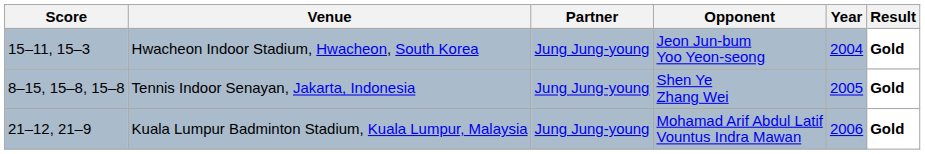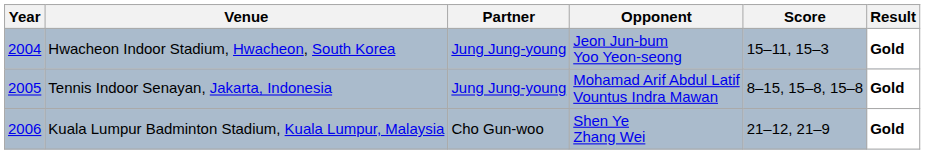columns swapped: Year <-> Score
Tennis Indoor Senayan, Jakarta, Indonesia | Opponent: Shen Ye Zhang Wei -> Mohamad Arif Abdul Latif Vountus Indra Mawan
Kuala Lumpur Badminton Stadium, Kuala Lumpur, Malaysia | Partner: Jung Jung-young -> Cho Gun-woo
Kuala Lumpur Badminton Stadium, Kuala Lumpur, Malaysia | Opponent: Mohamad Arif Abdul Latif Vountus Indra Mawan -> Shen Ye Zhang Wei
